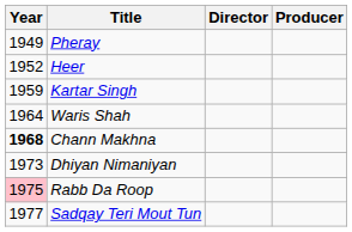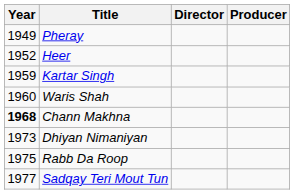Waris Shah | Year: 1964 -> 1960
Rabb Da Roop | Year: pink background -> no background
